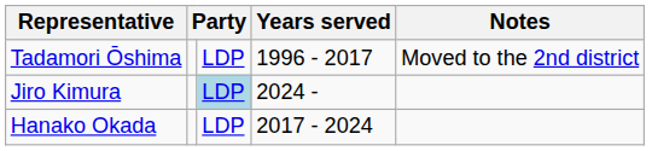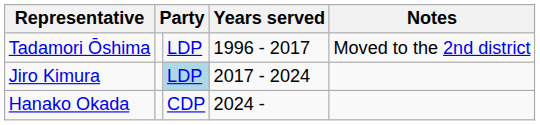Jiro Kimura | Years served: 2024 - -> 2017 - 2024
Hanako Okada | column 3: LDP -> CDP
Hanako Okada | Years served: 2017 - 2024 -> 2024 -
